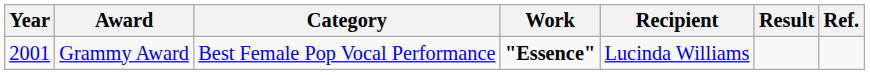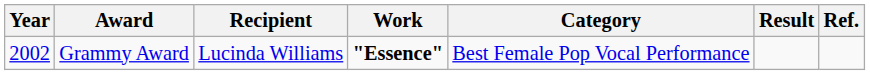columns swapped: Category <-> Recipient
Grammy Award | Year: 2001 -> 2002
